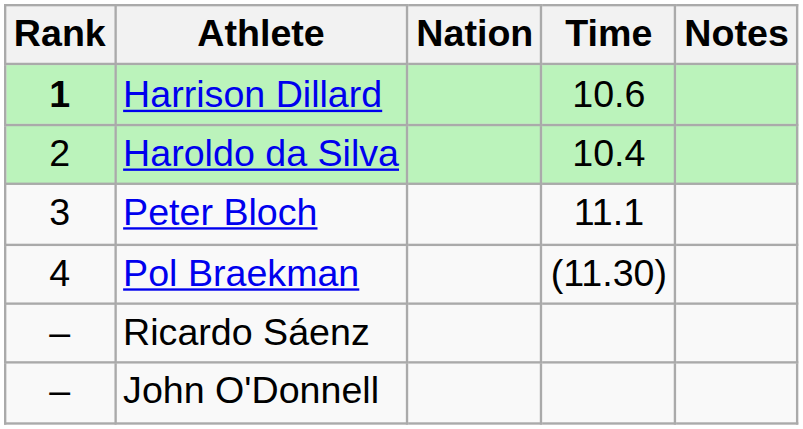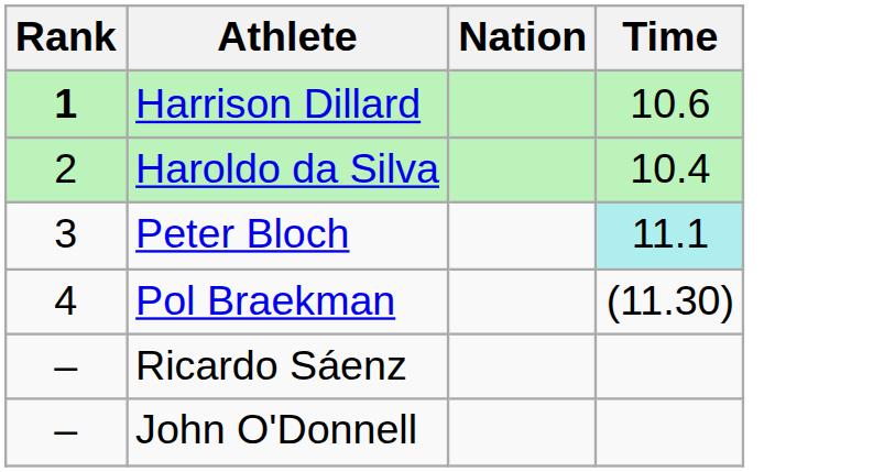- column: Notes
Peter Bloch | Time: no background -> paleturquoise background
